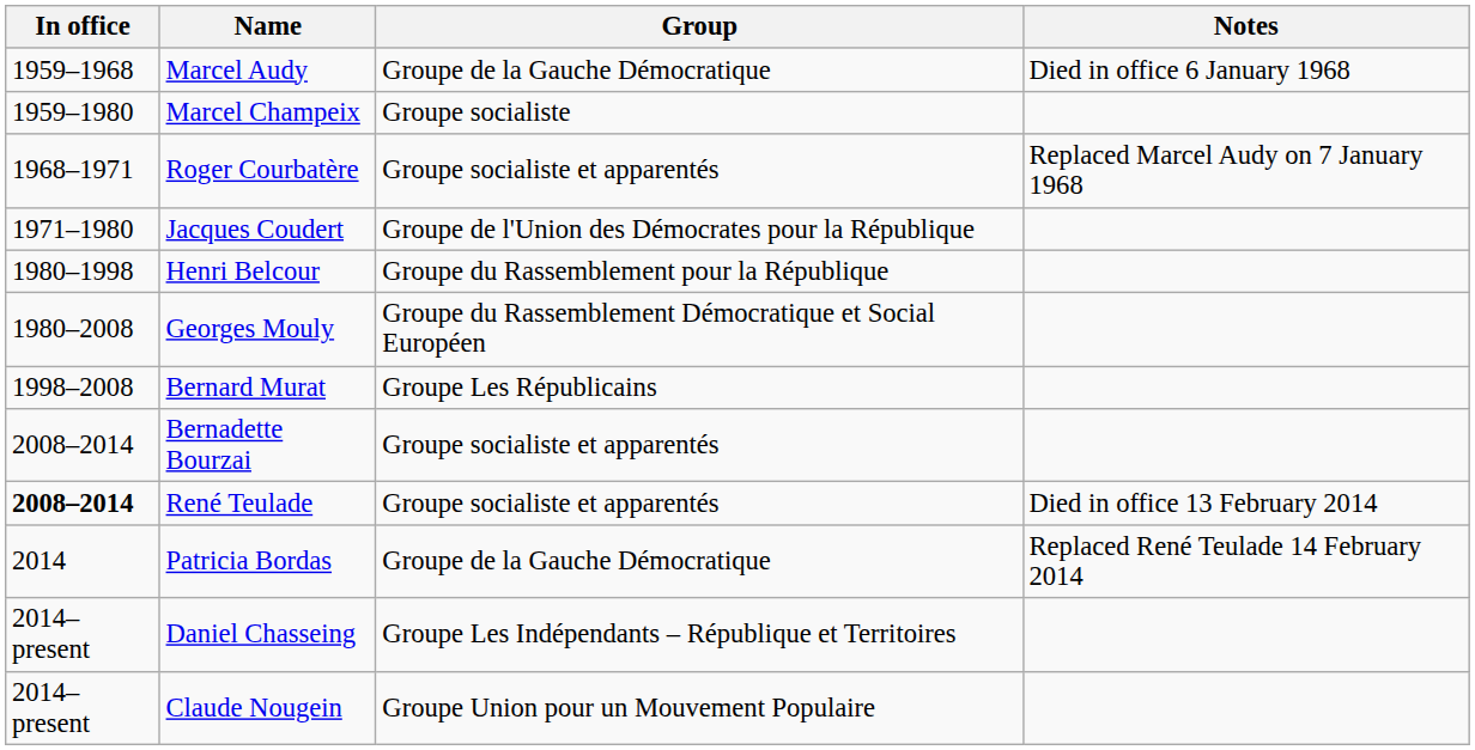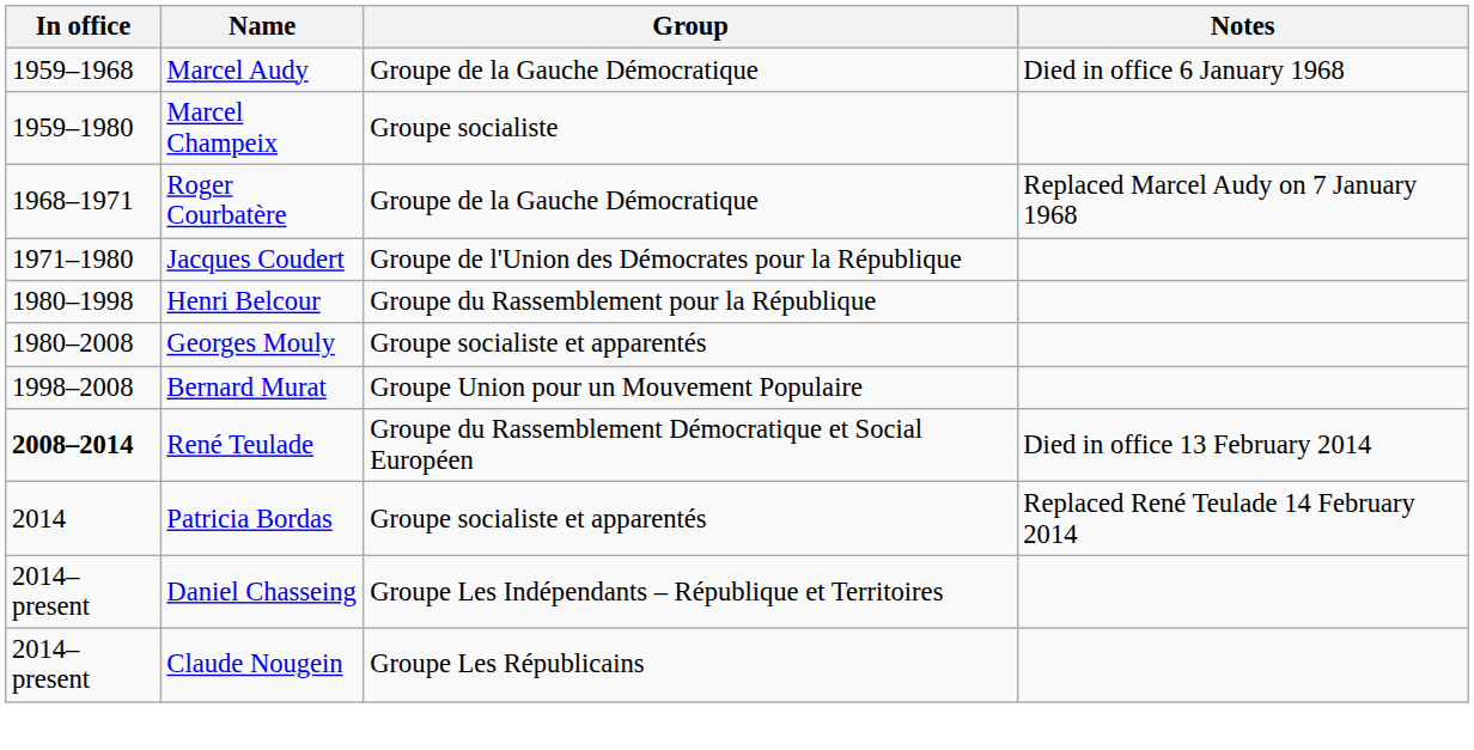Roger Courbatère | Group: Groupe socialiste et apparentés -> Groupe de la Gauche Démocratique
Georges Mouly | Group: Groupe du Rassemblement Démocratique et Social Européen -> Groupe socialiste et apparentés
Bernard Murat | Group: Groupe Les Républicains -> Groupe Union pour un Mouvement Populaire
- row: 2008–2014 | Bernadette Bourzai | Groupe socialiste et apparentés
René Teulade | Group: Groupe socialiste et apparentés -> Groupe du Rassemblement Démocratique et Social Européen
Patricia Bordas | Group: Groupe de la Gauche Démocratique -> Groupe socialiste et apparentés
Claude Nougein | Group: Groupe Union pour un Mouvement Populaire -> Groupe Les Républicains
